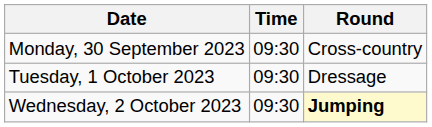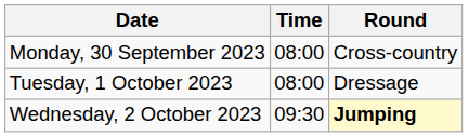Monday, 30 September 2023 | Time: 09:30 -> 08:00
Tuesday, 1 October 2023 | Time: 09:30 -> 08:00
